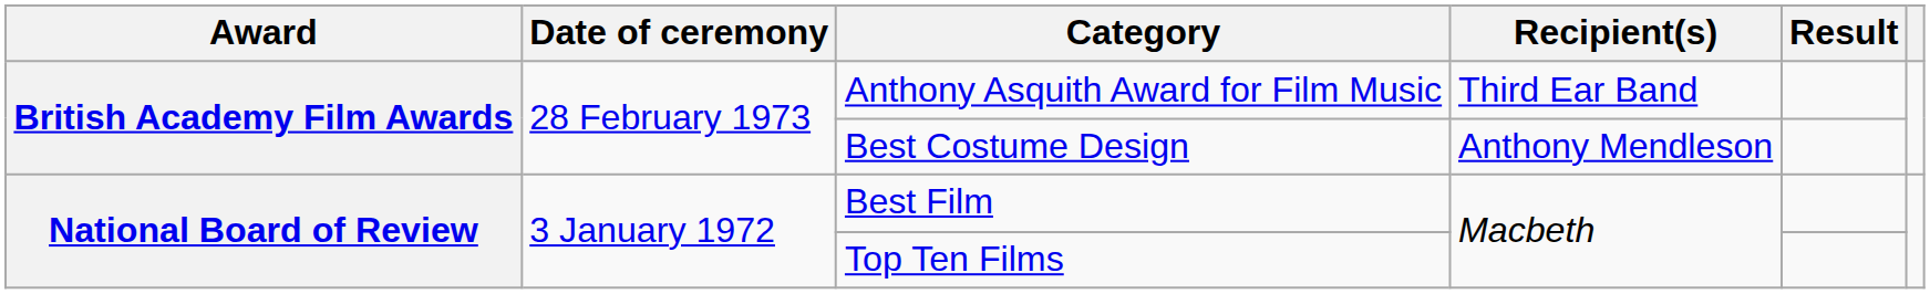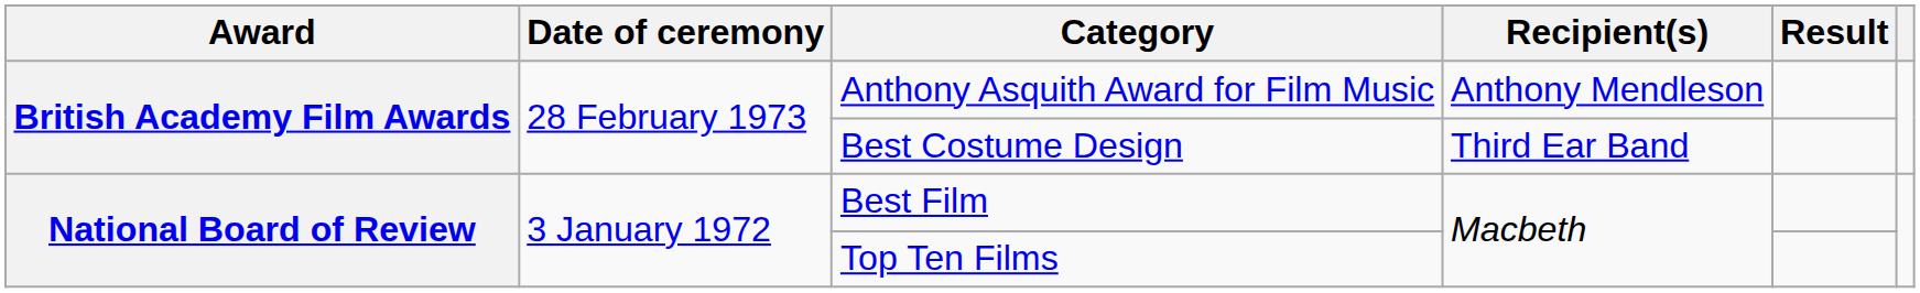Anthony Asquith Award for Film Music | Recipient(s): Third Ear Band -> Anthony Mendleson
Best Costume Design | Recipient(s): Anthony Mendleson -> Third Ear Band
